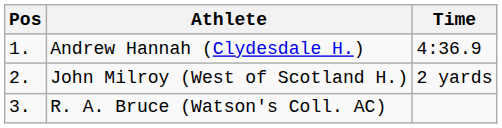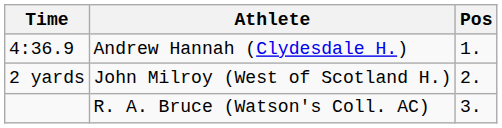columns swapped: Pos <-> Time
